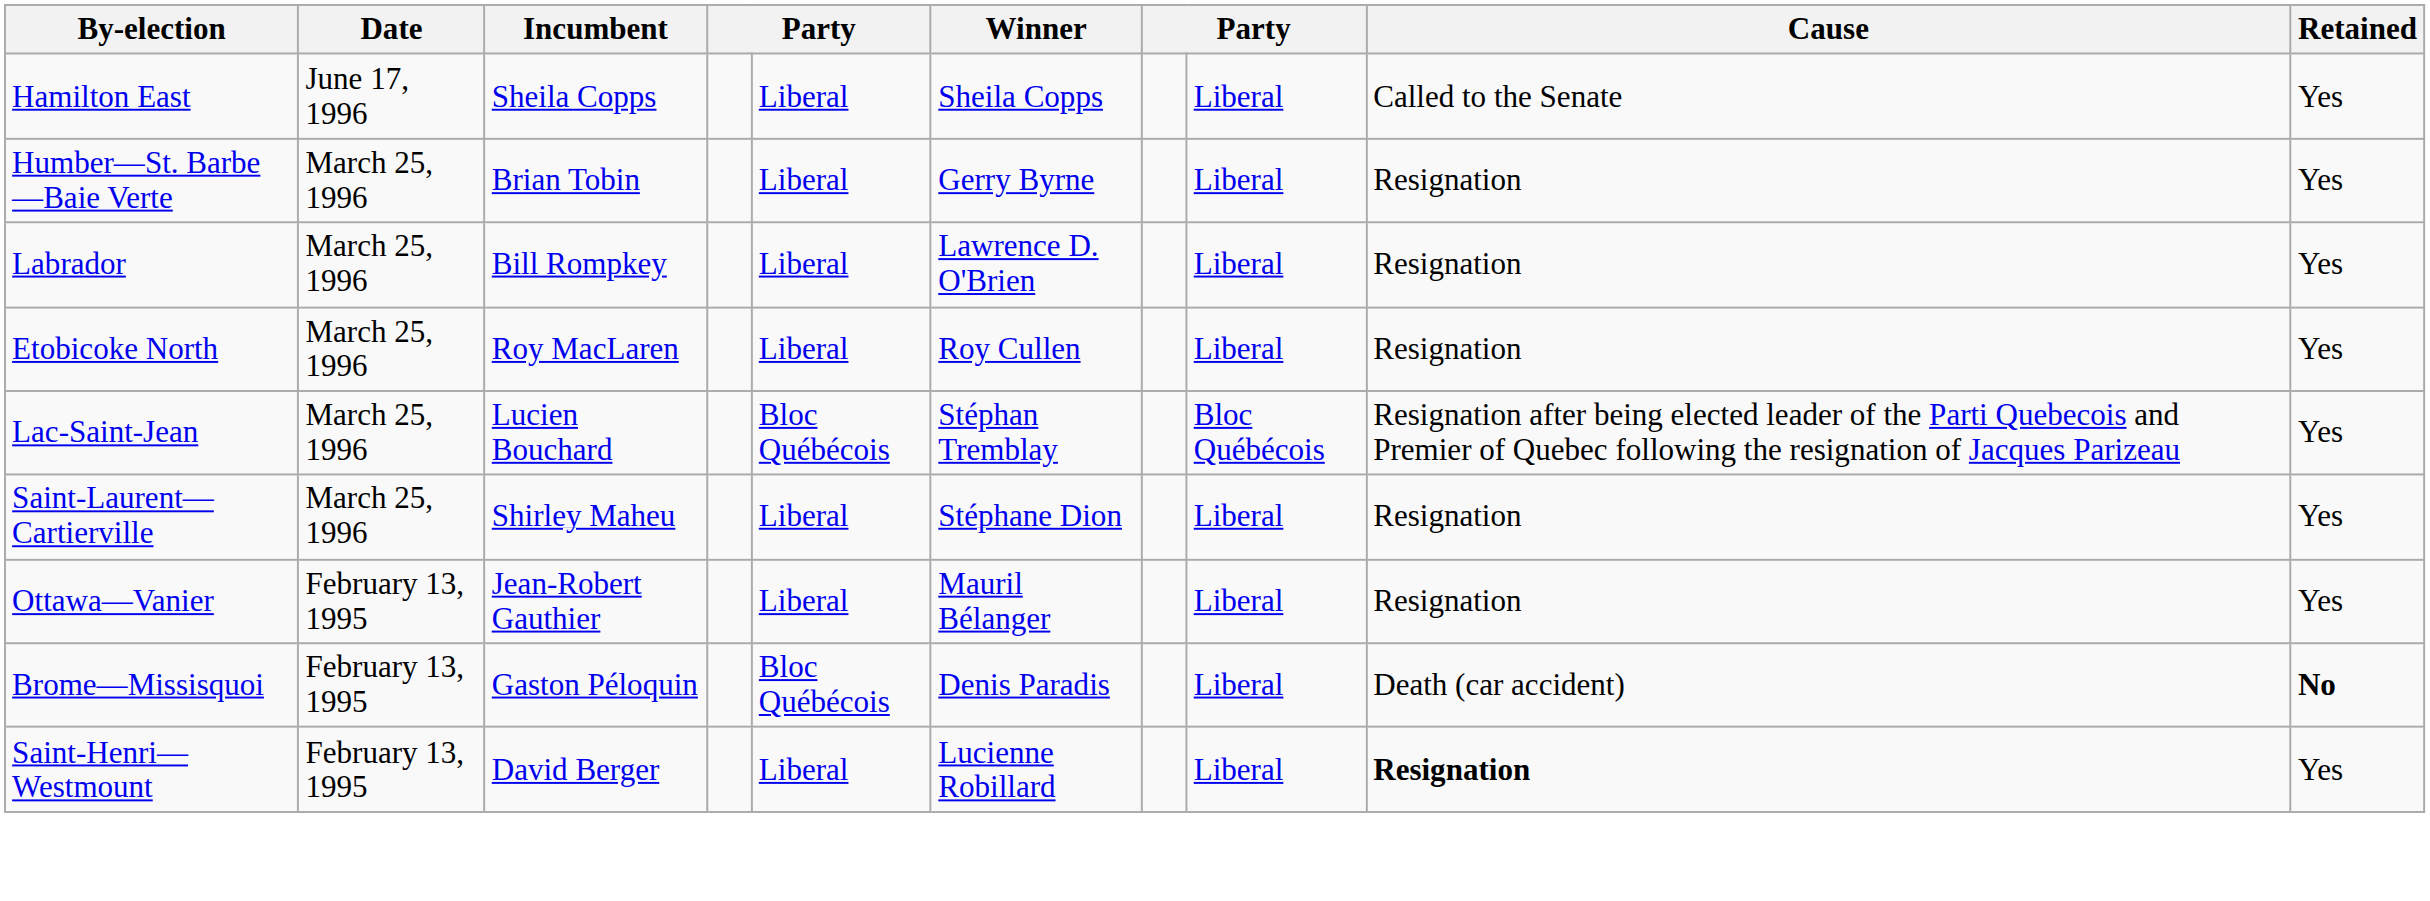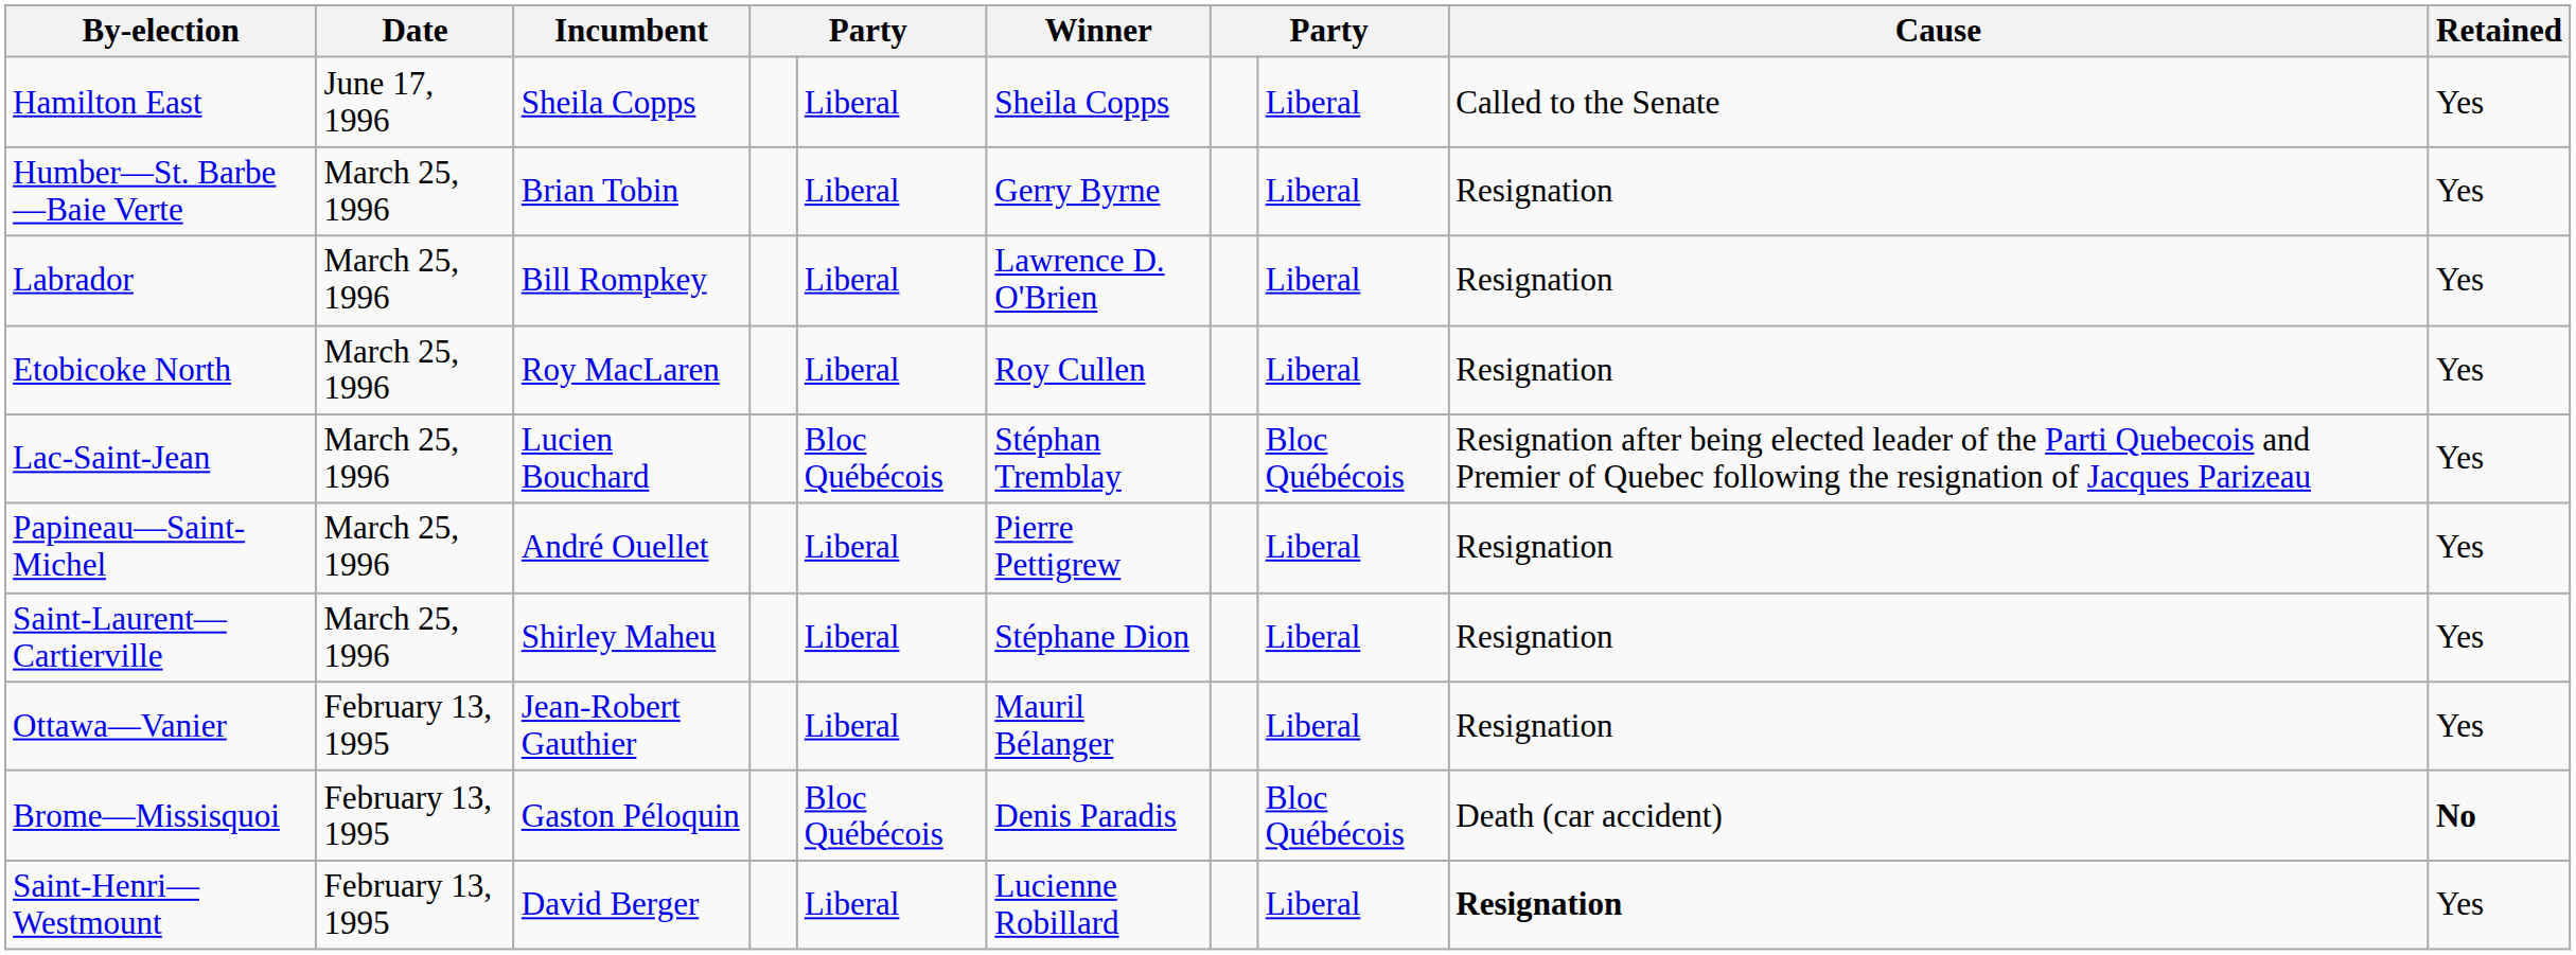+ row: Papineau—Saint-Michel | March 25, 1996 | André Ouellet | Liberal | Pierre Pettigrew | Liberal | Resignation | Yes
Brome—Missisquoi | column 8: Liberal -> Bloc Québécois
